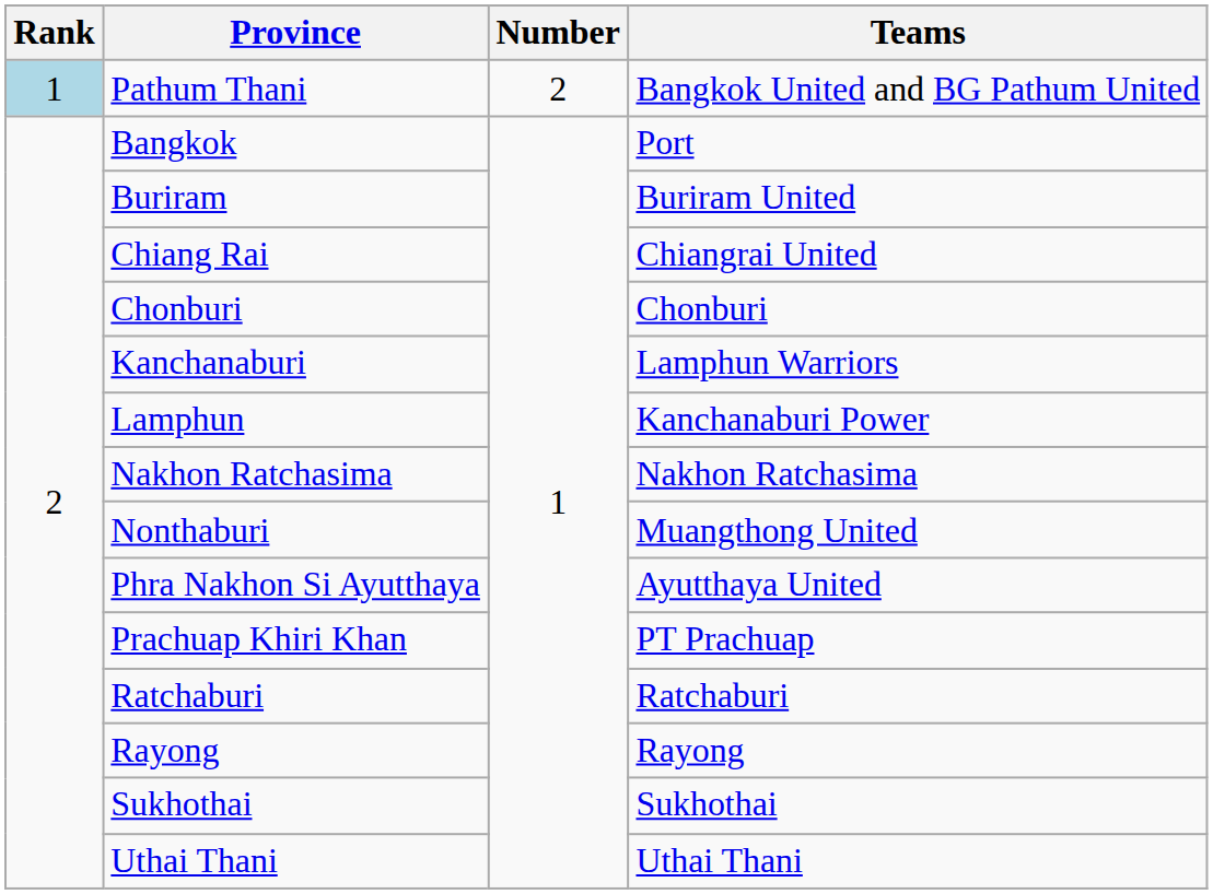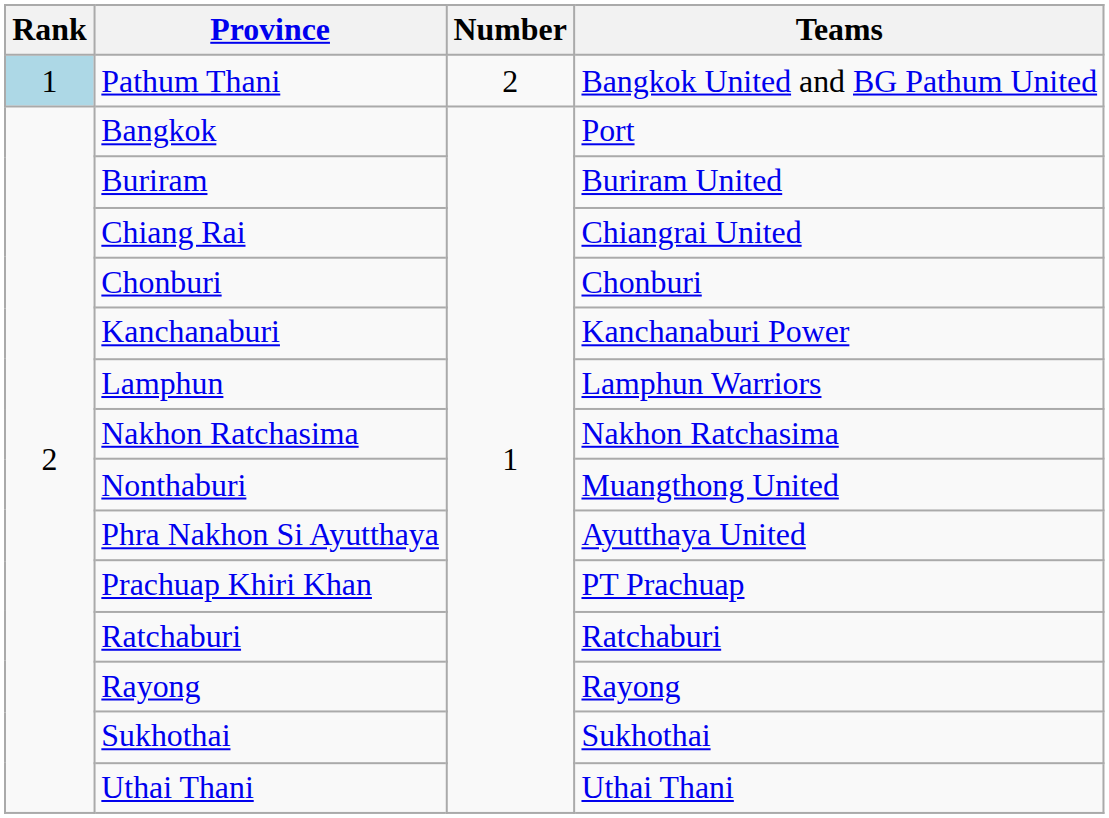Kanchanaburi | Teams: Lamphun Warriors -> Kanchanaburi Power
Lamphun | Teams: Kanchanaburi Power -> Lamphun Warriors
